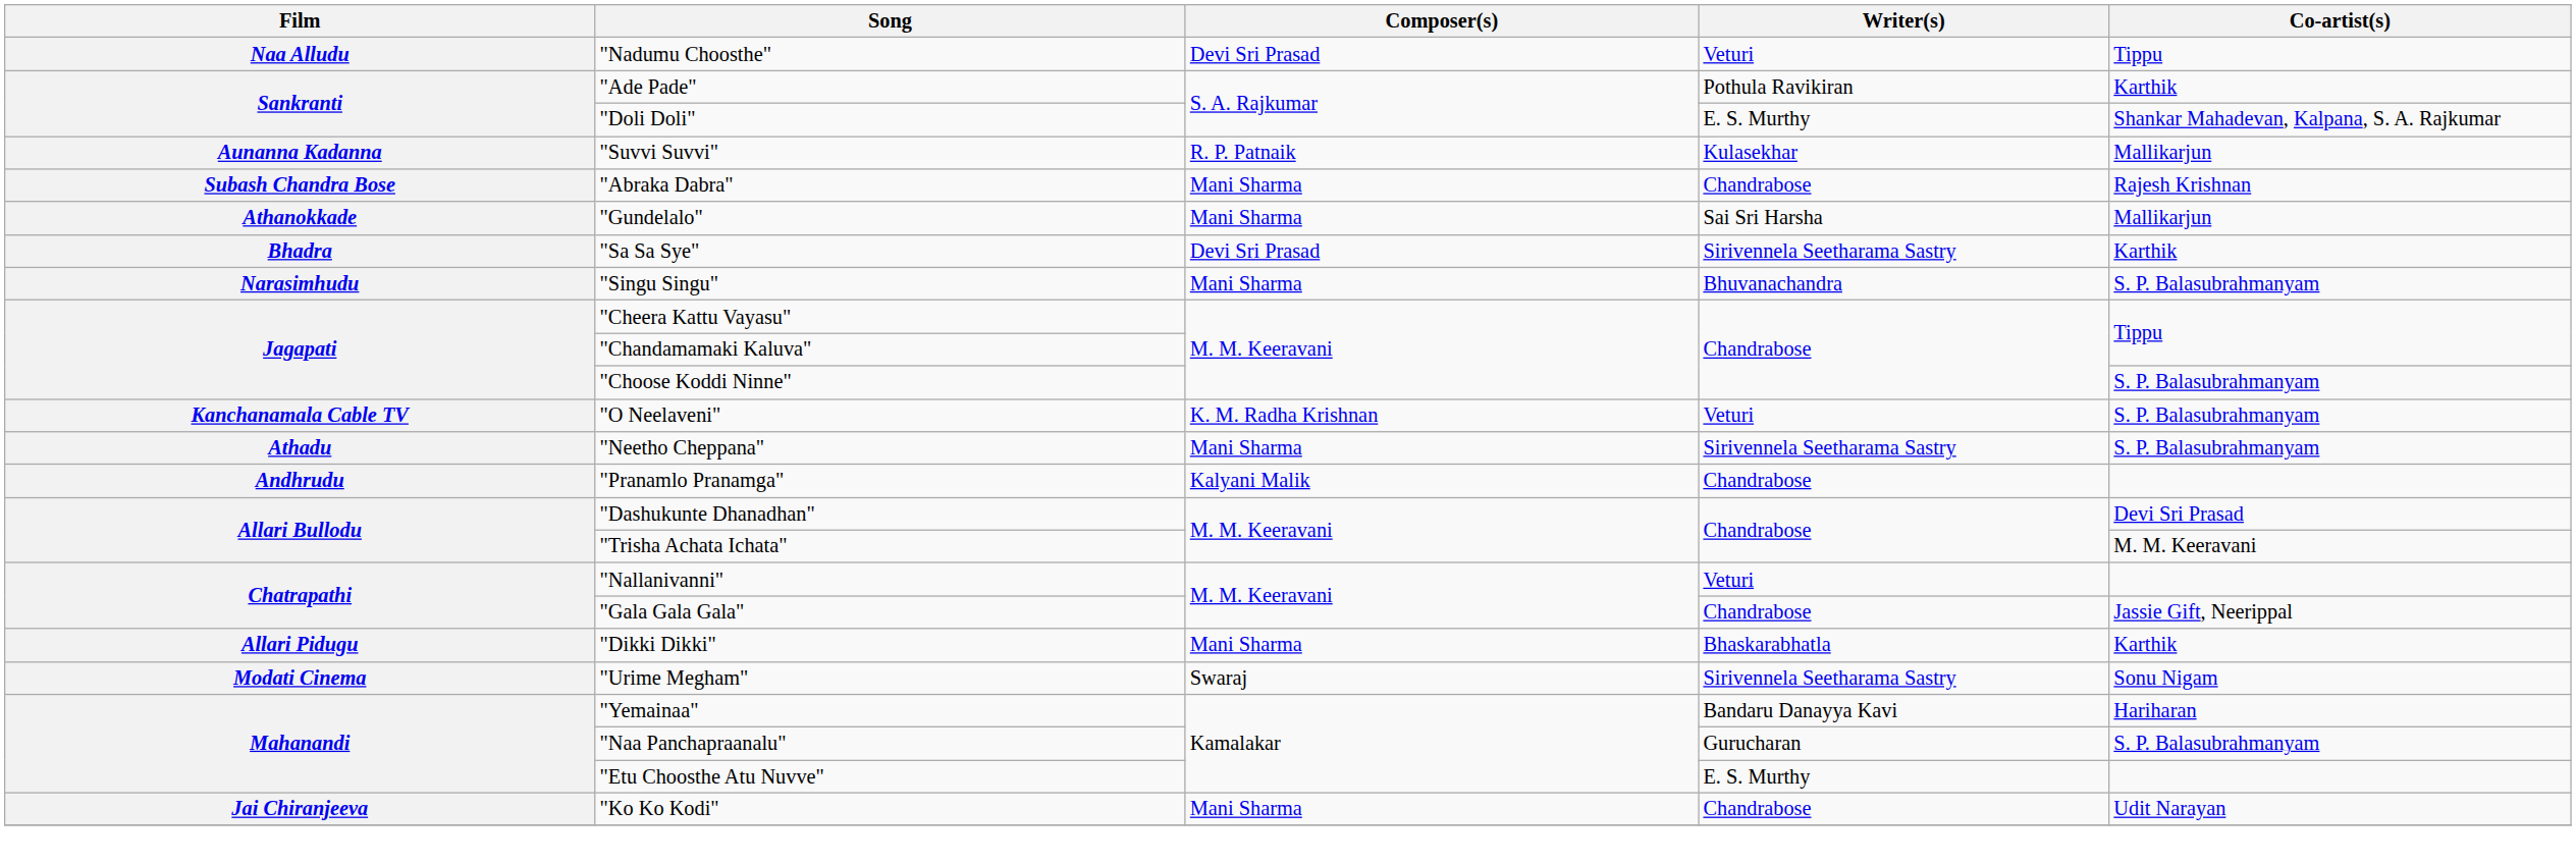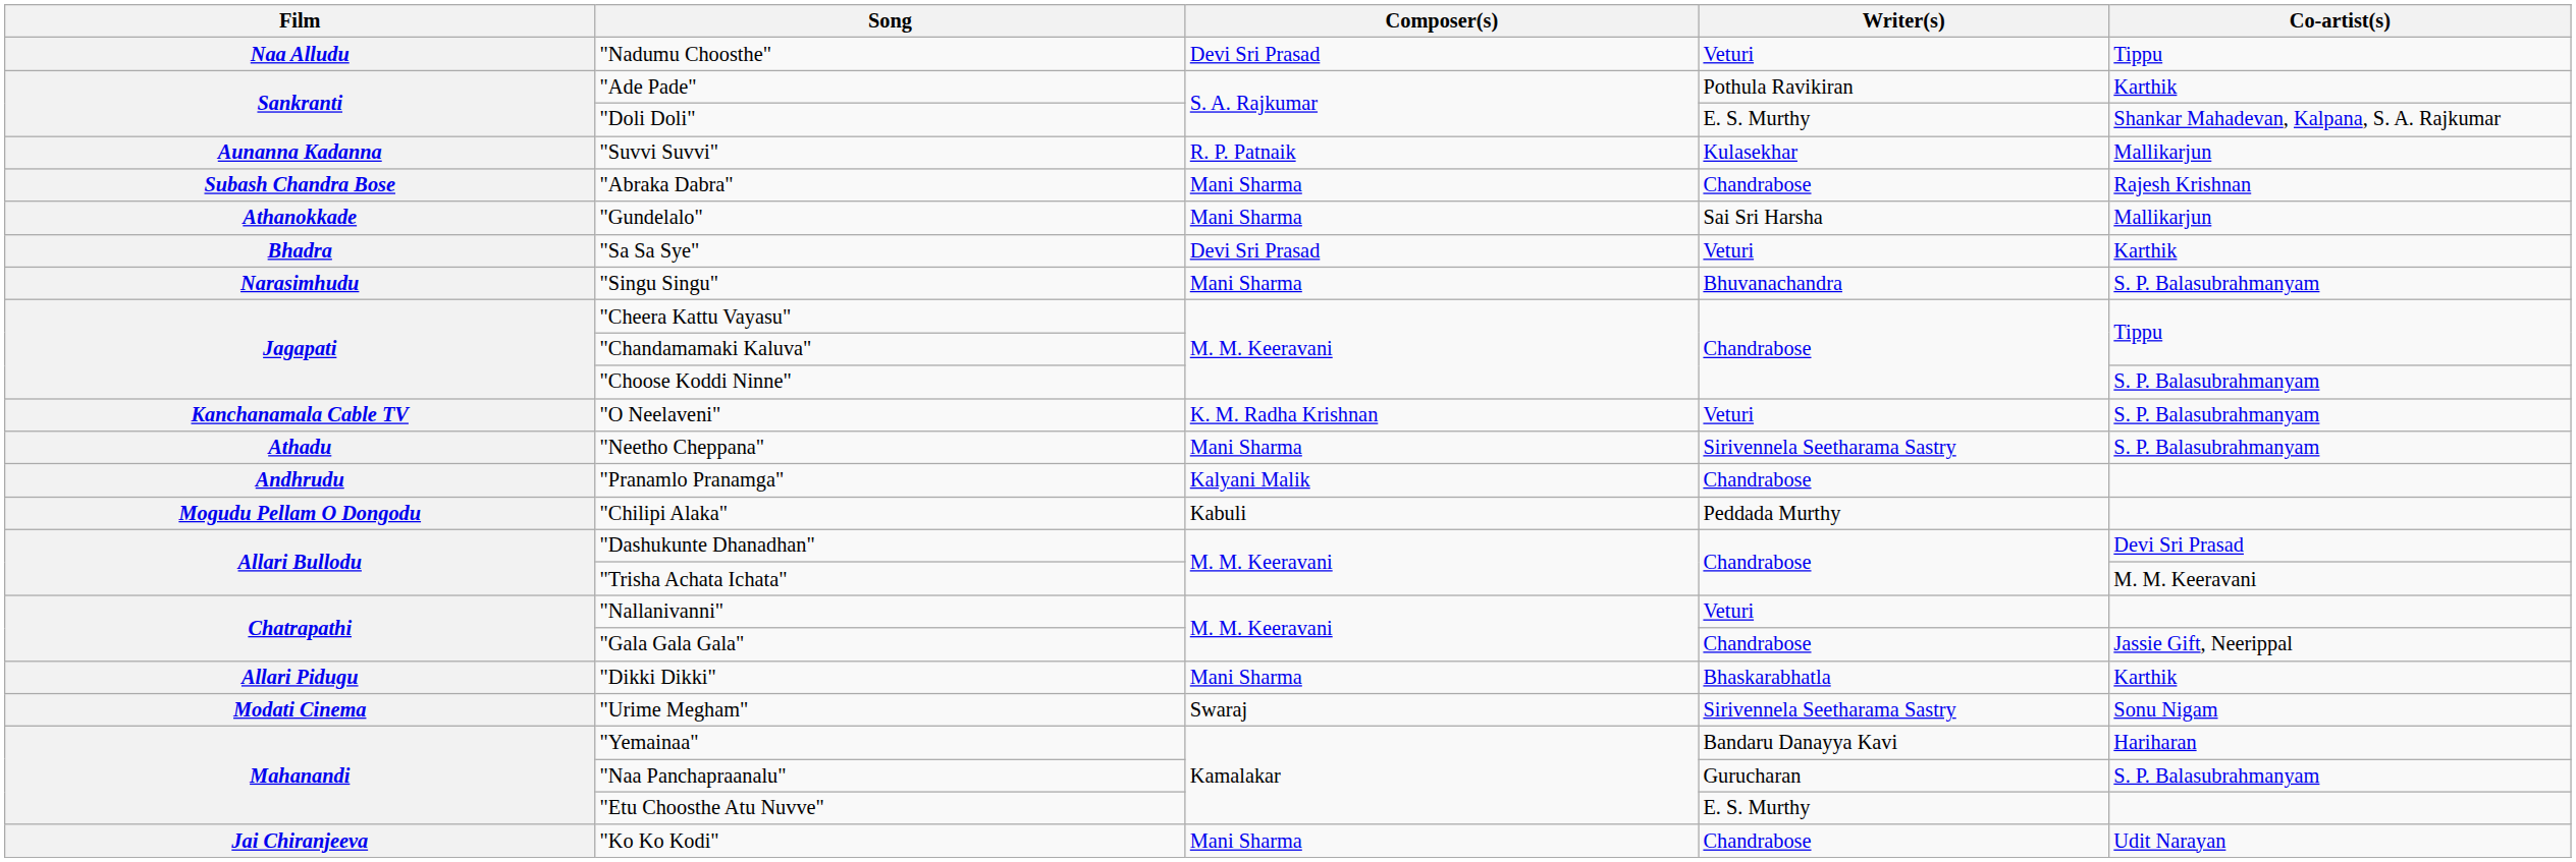"Sa Sa Sye" | Writer(s): Sirivennela Seetharama Sastry -> Veturi
+ row: Mogudu Pellam O Dongodu | "Chilipi Alaka" | Kabuli | Peddada Murthy
